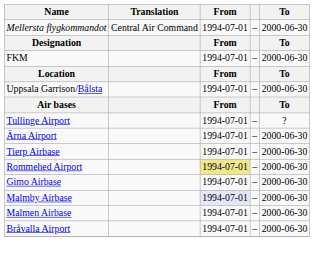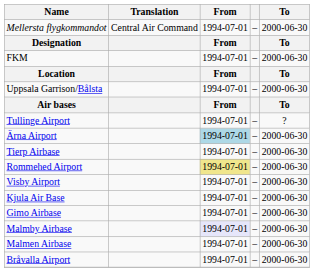Ärna Airport | From: no background -> lightblue background
+ row: Visby Airport | 1994-07-01 | – | 2000-06-30
+ row: Kjula Air Base | 1994-07-01 | – | 2000-06-30
